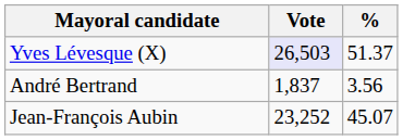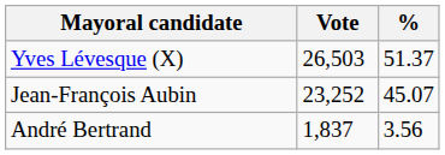Yves Lévesque (X) | Vote: lavender background -> no background
rows swapped: Jean-François Aubin <-> André Bertrand
